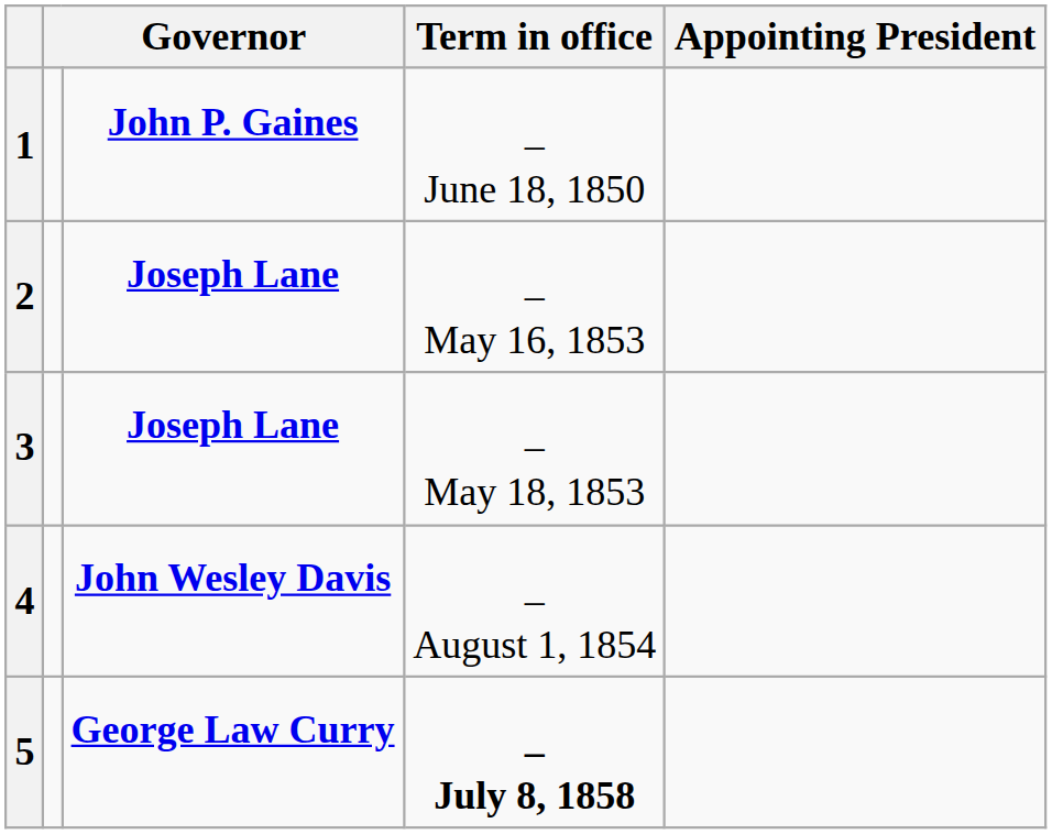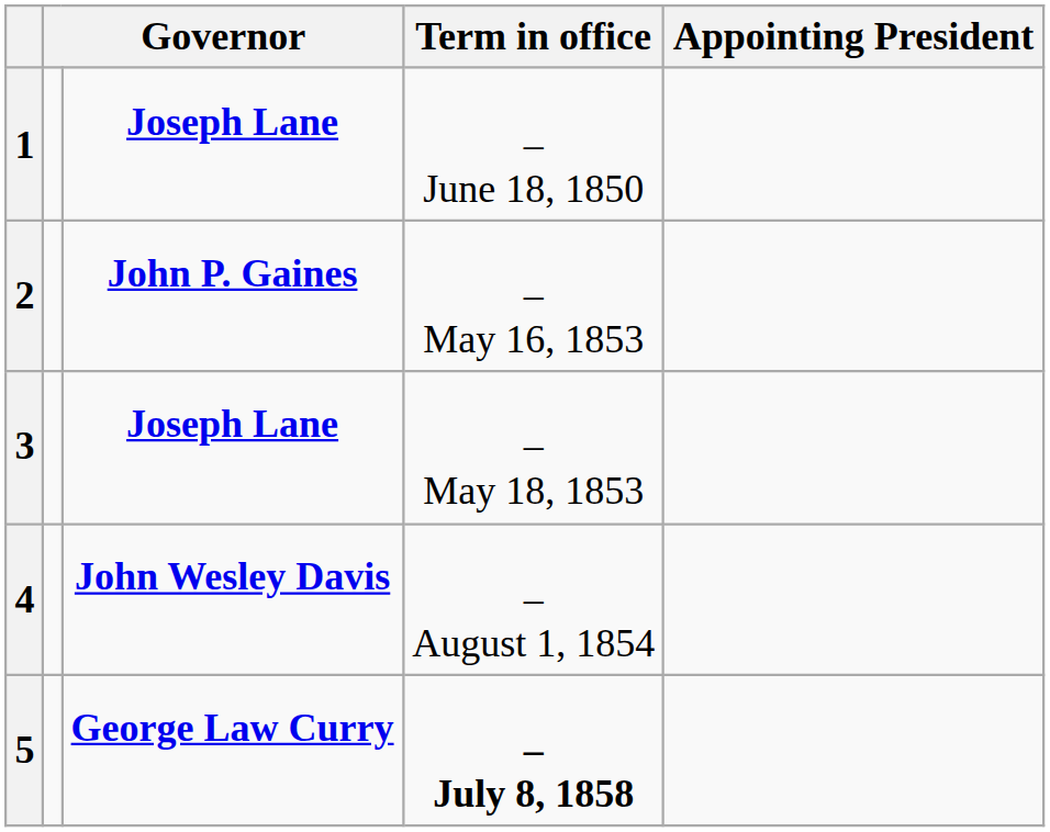1 | column 3: John P. Gaines -> Joseph Lane
2 | column 3: Joseph Lane -> John P. Gaines
